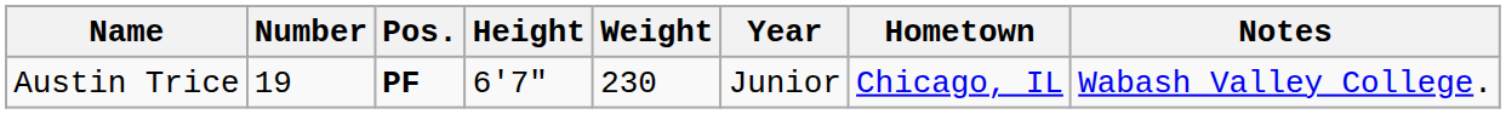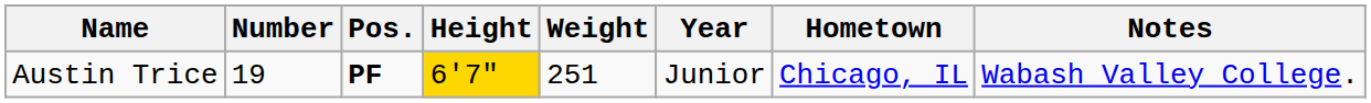Austin Trice | Height: no background -> gold background
Austin Trice | Weight: 230 -> 251
